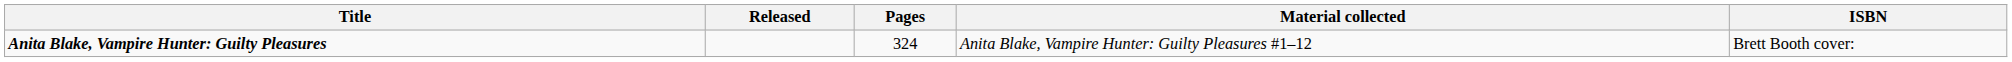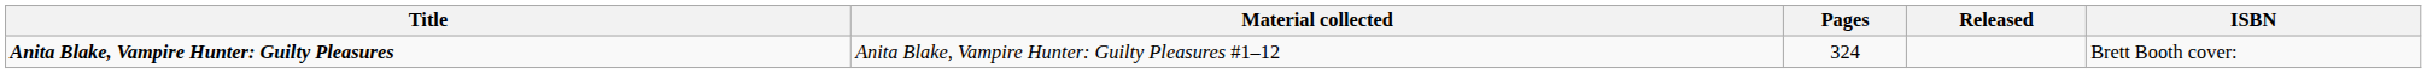columns swapped: Material collected <-> Released
